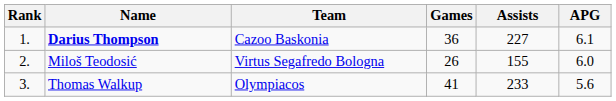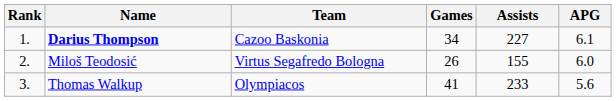Darius Thompson | Games: 36 -> 34
